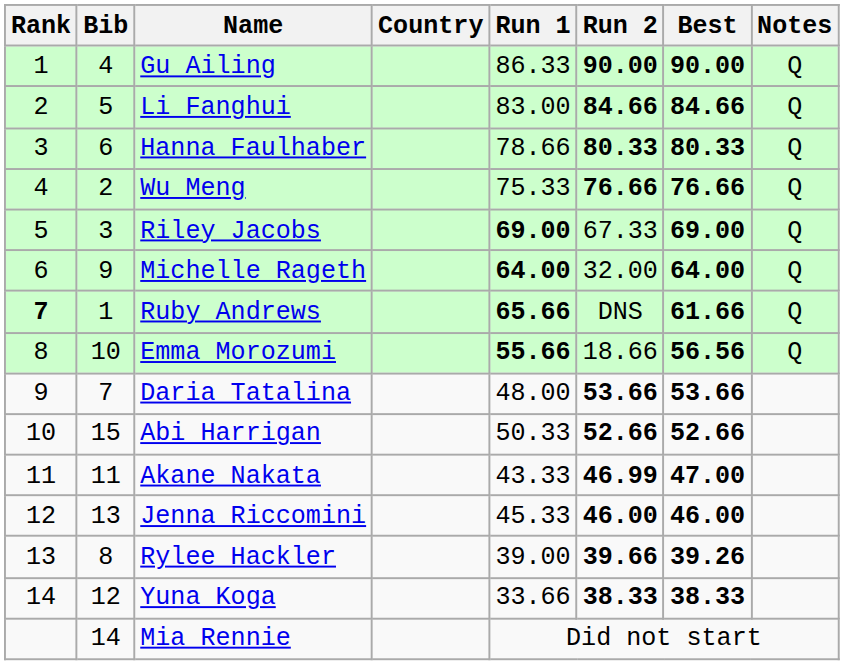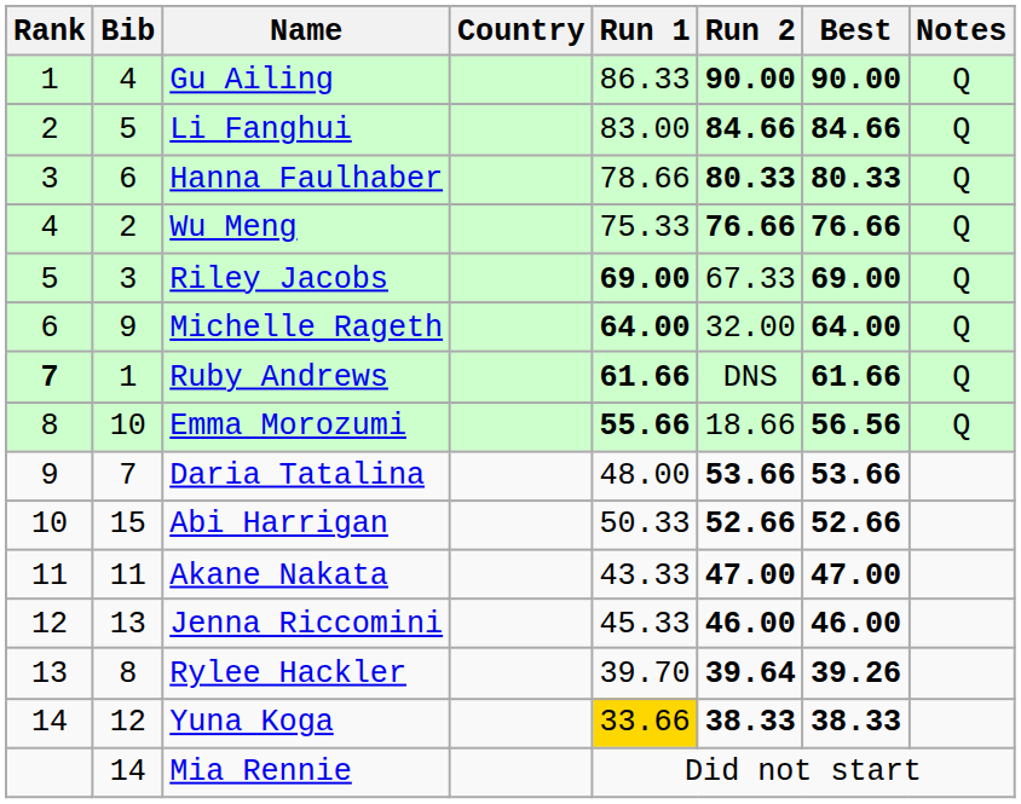Ruby Andrews | Run 1: 65.66 -> 61.66
Akane Nakata | Run 2: 46.99 -> 47.00
Rylee Hackler | Run 1: 39.00 -> 39.70
Rylee Hackler | Run 2: 39.66 -> 39.64
Yuna Koga | Run 1: no background -> gold background
